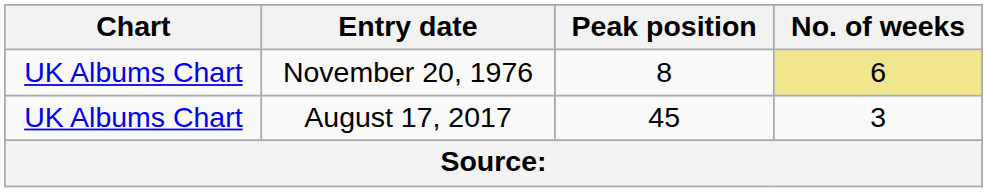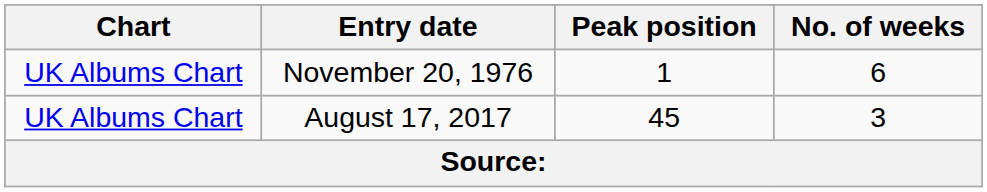November 20, 1976 | Peak position: 8 -> 1
November 20, 1976 | No. of weeks: khaki background -> no background
